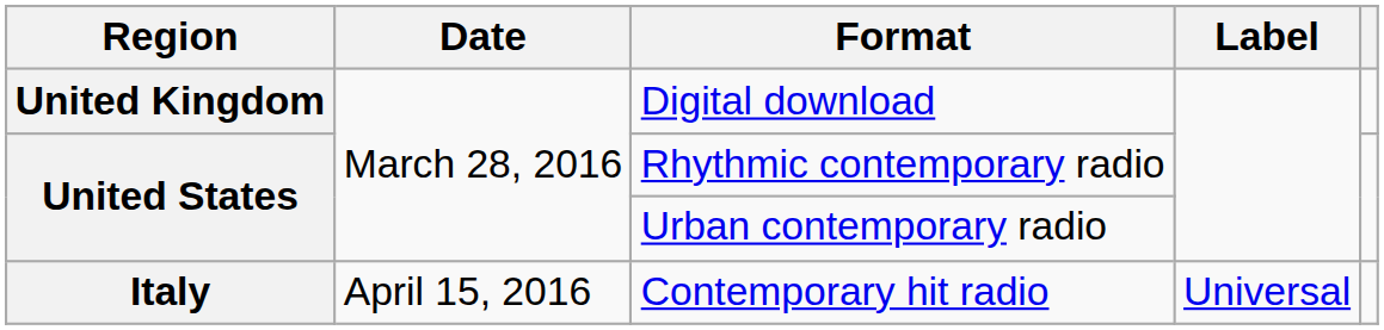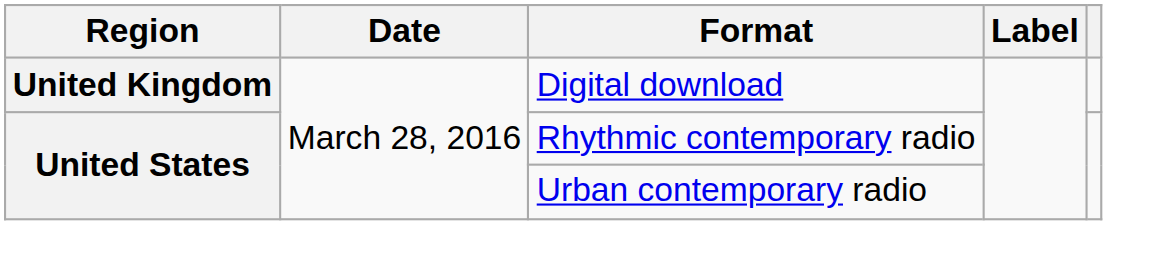- row: Italy | April 15, 2016 | Contemporary hit radio | Universal
